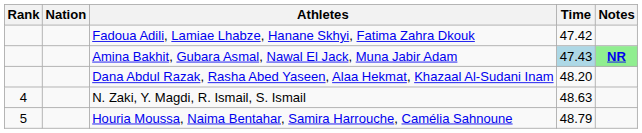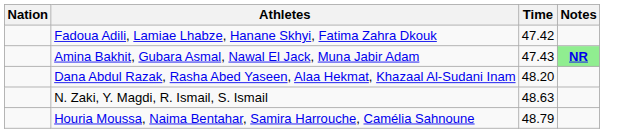- column: Rank | 4 | 5
Amina Bakhit, Gubara Asmal, Nawal El Jack, Muna Jabir Adam | Time: lightblue background -> no background
